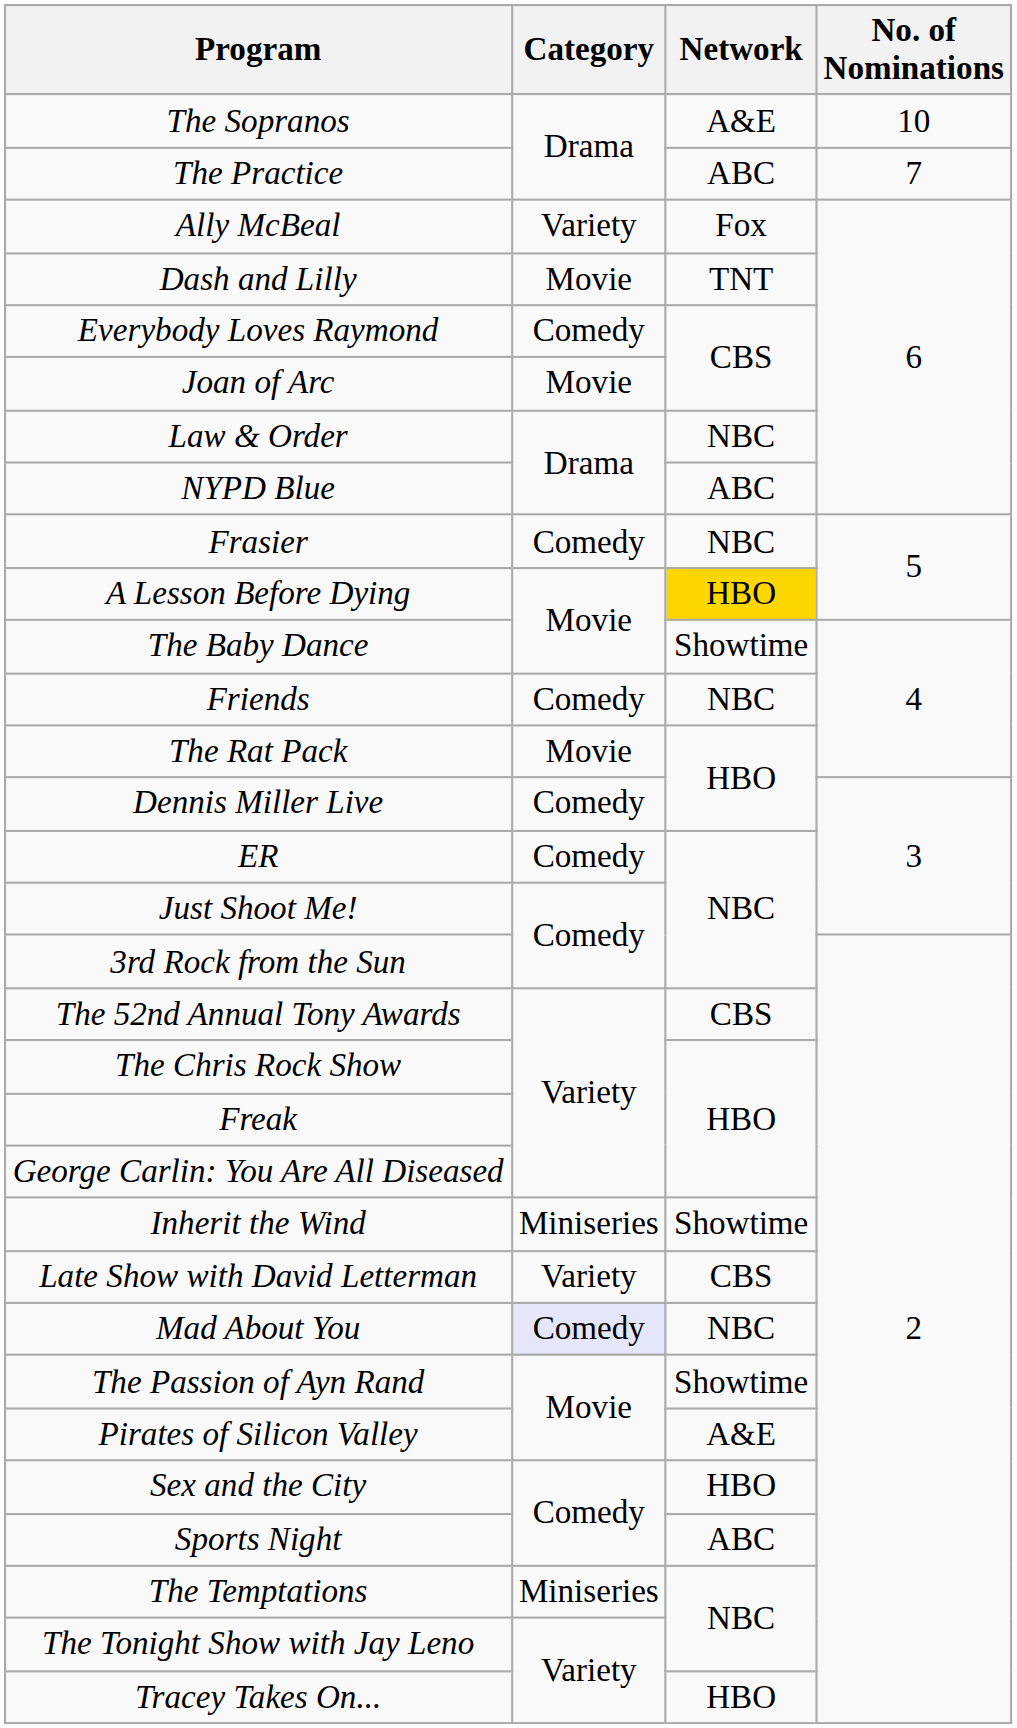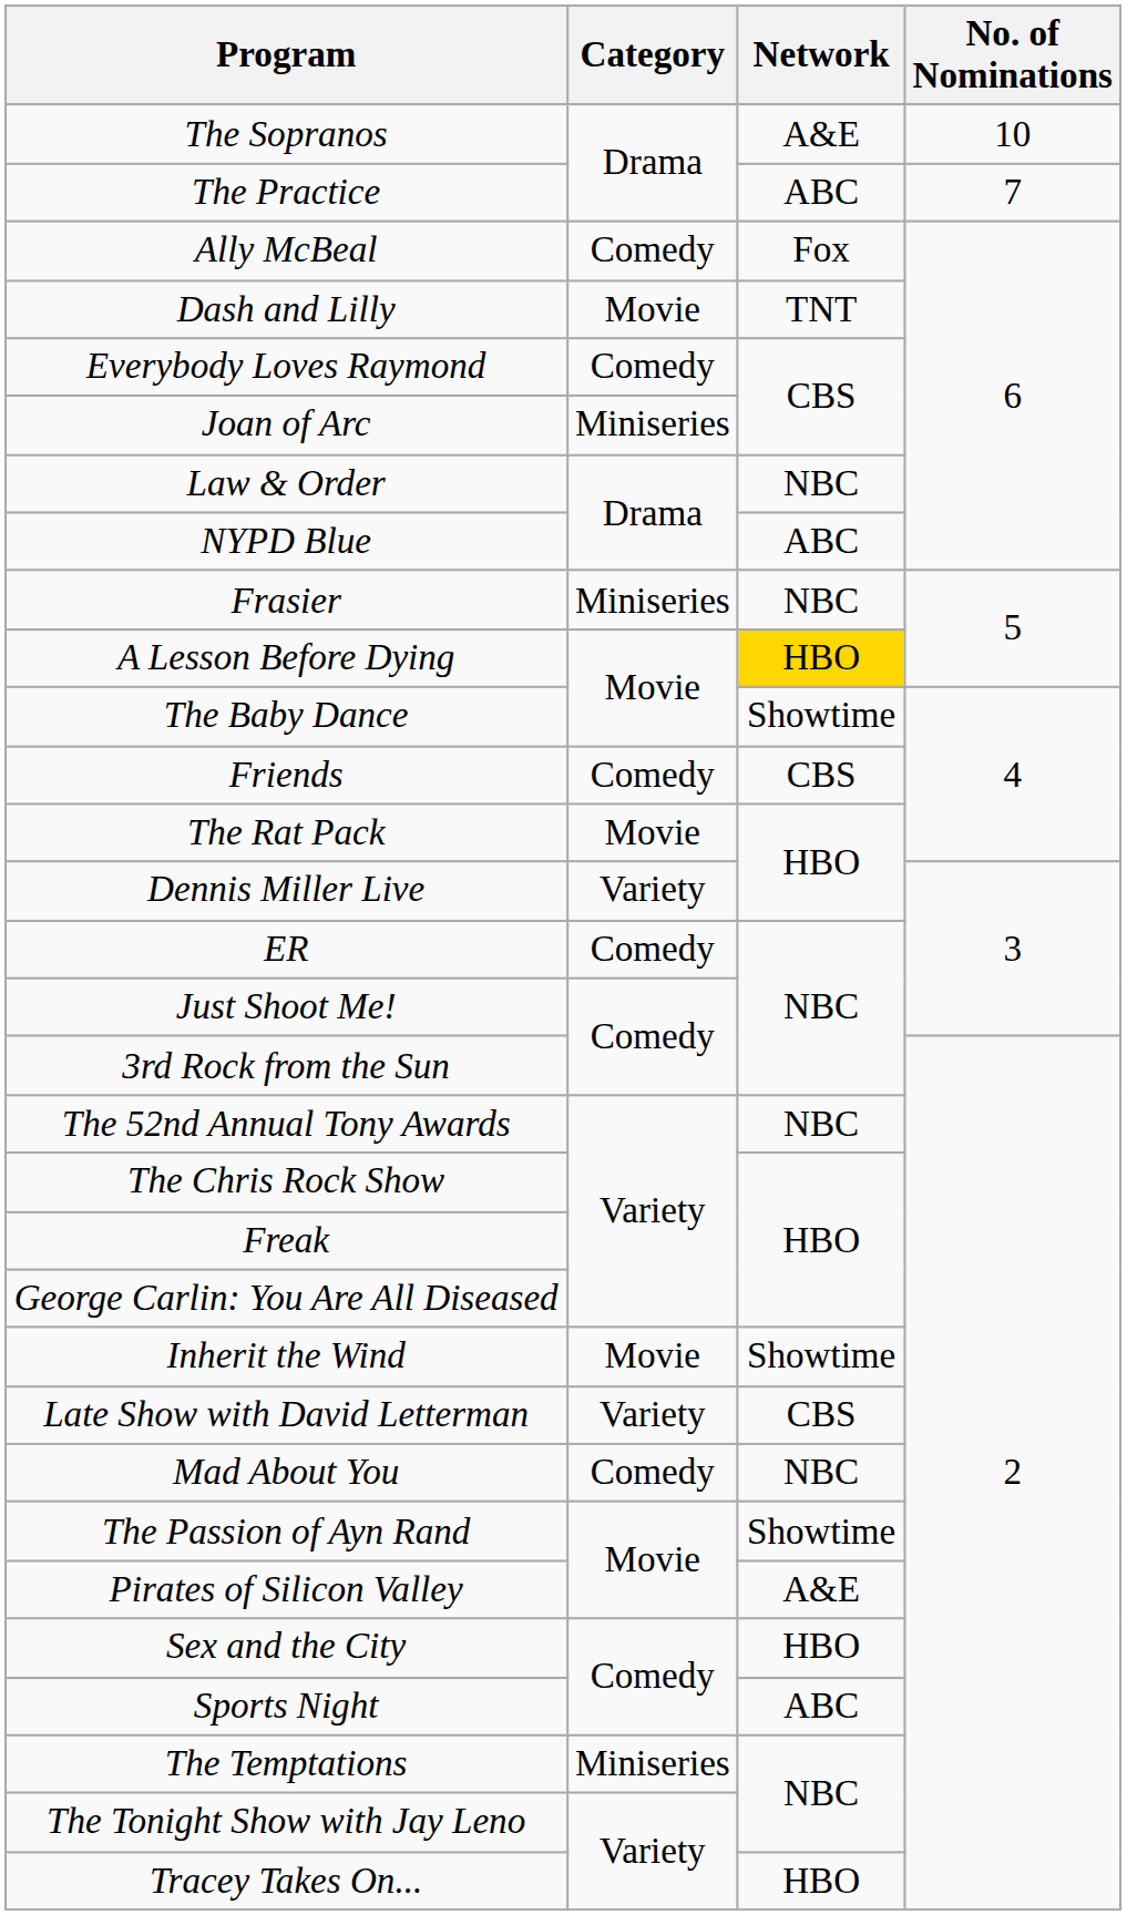Ally McBeal | Category: Variety -> Comedy
Joan of Arc | Category: Movie -> Miniseries
Frasier | Category: Comedy -> Miniseries
Friends | Network: NBC -> CBS
Dennis Miller Live | Category: Comedy -> Variety
The 52nd Annual Tony Awards | Network: CBS -> NBC
Inherit the Wind | Category: Miniseries -> Movie
Mad About You | Category: lavender background -> no background
